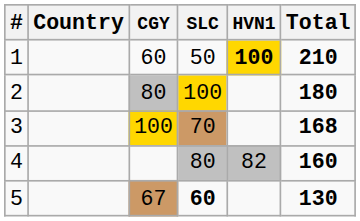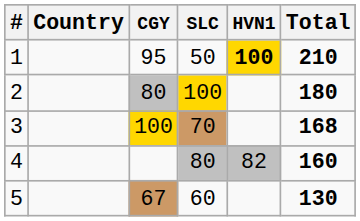1 | CGY: 60 -> 95
5 | SLC: bold -> normal
